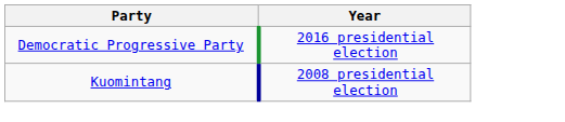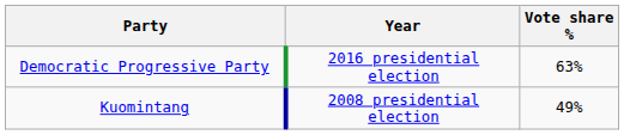+ column: Vote share % | 63% | 49%
